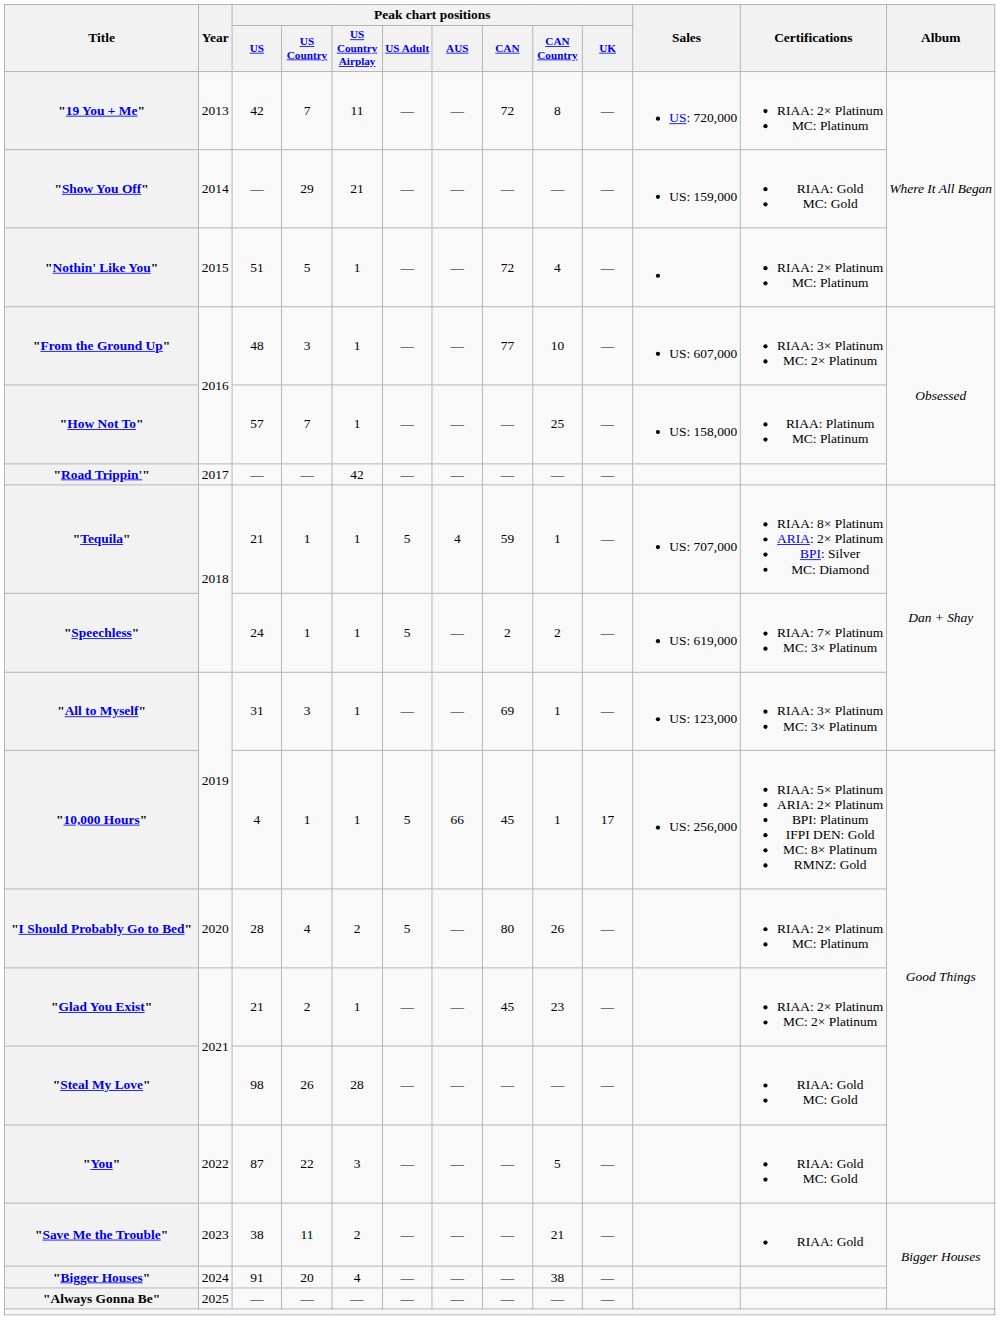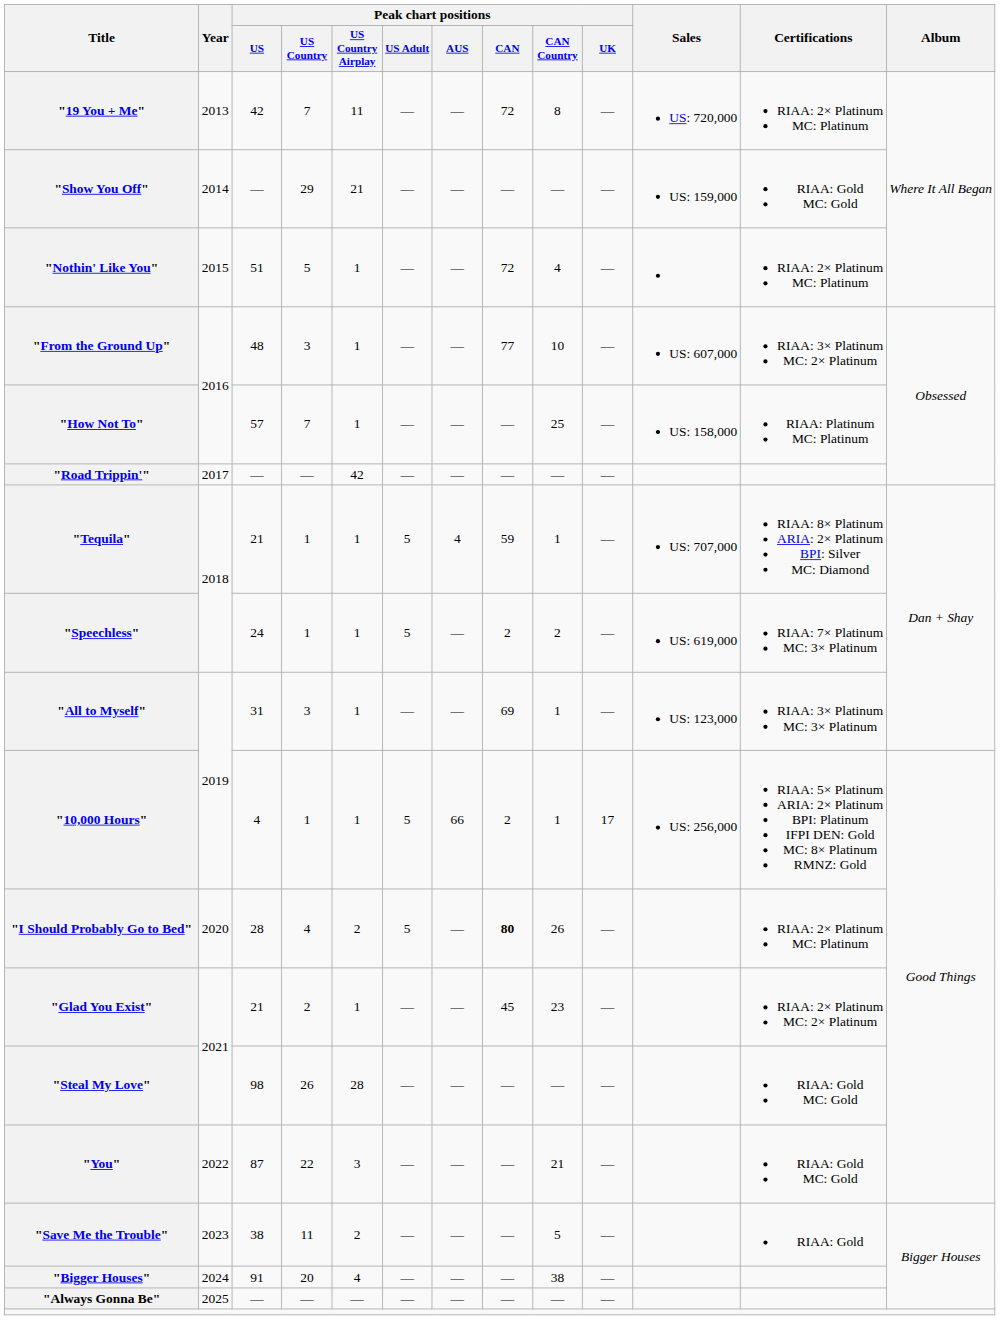"10,000 Hours" | Peak chart positions / CAN: 45 -> 2
"I Should Probably Go to Bed" | Peak chart positions / CAN: normal -> bold
"You" | Peak chart positions / CAN Country: 5 -> 21
"Save Me the Trouble" | Peak chart positions / CAN Country: 21 -> 5
